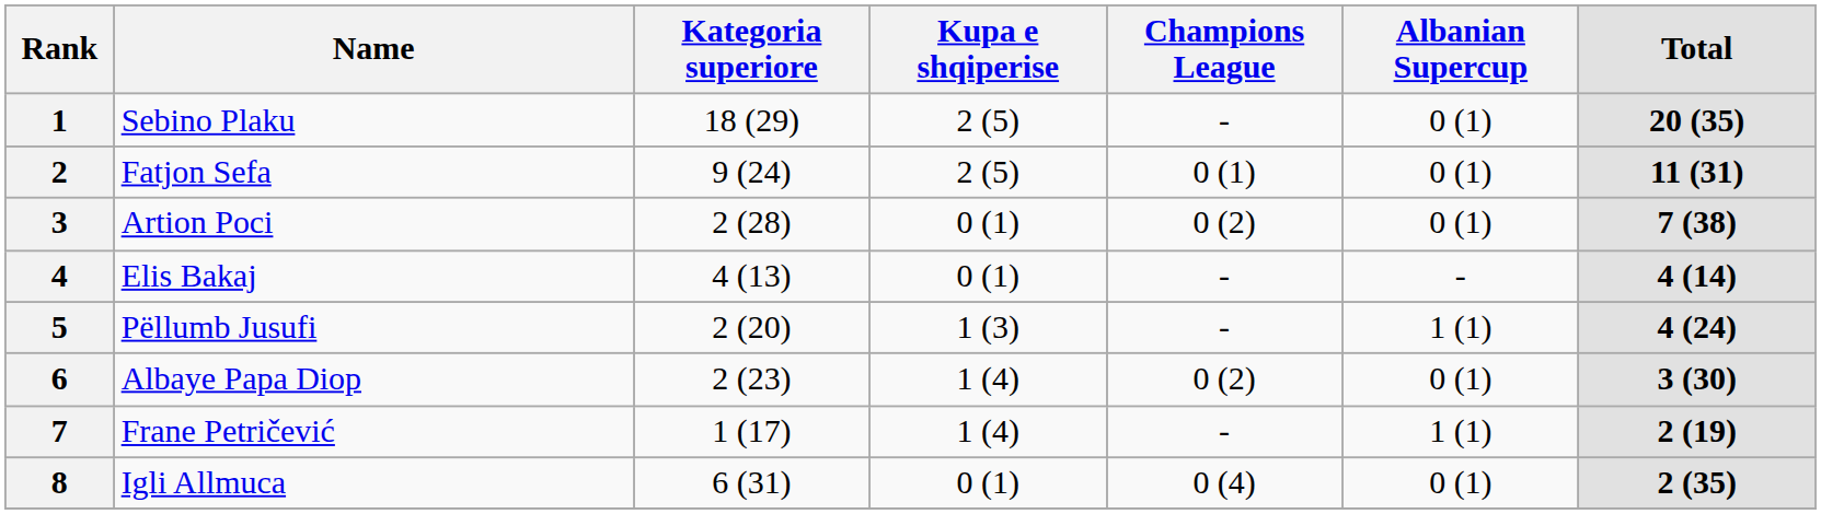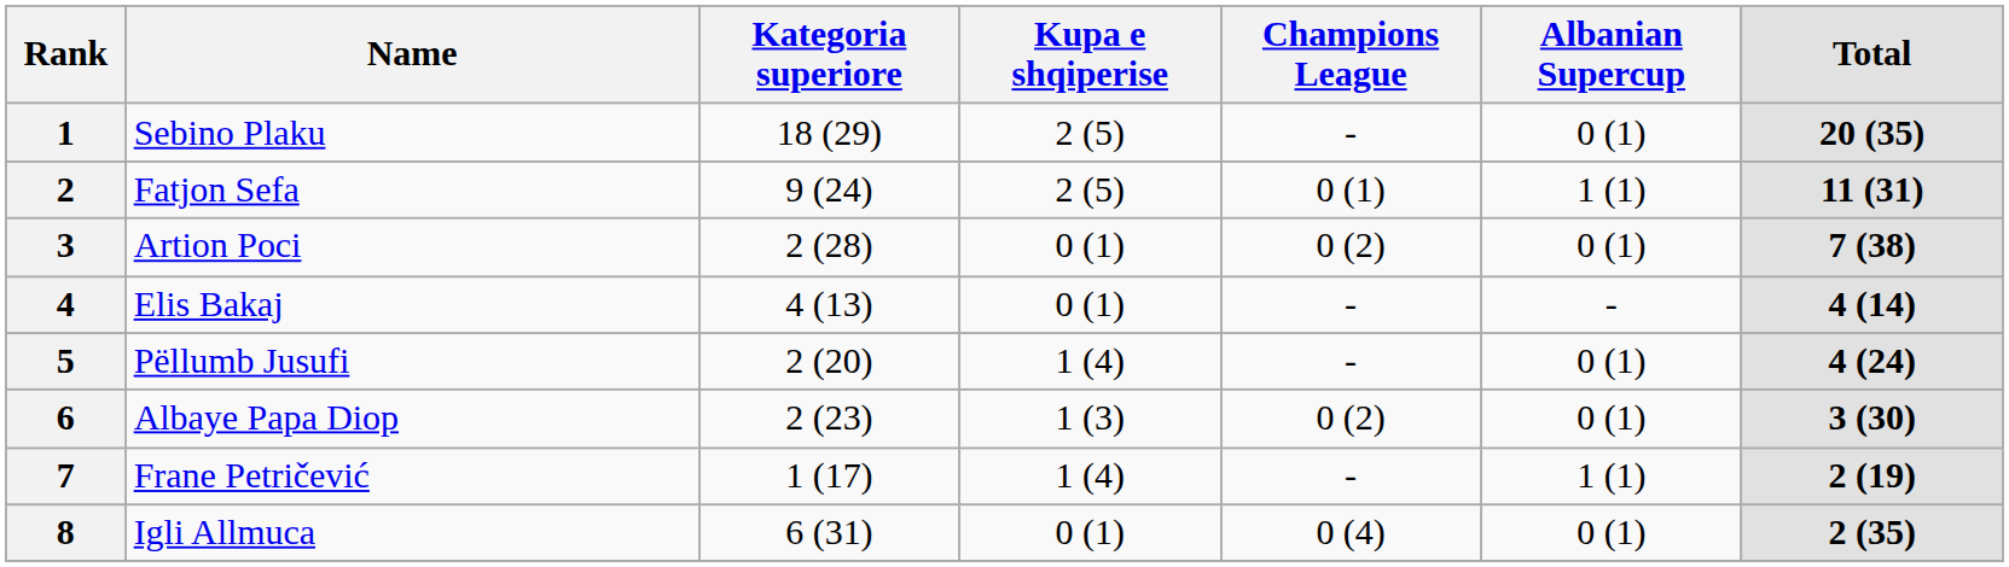2 | Albanian Supercup: 0 (1) -> 1 (1)
5 | Kupa e shqiperise: 1 (3) -> 1 (4)
5 | Albanian Supercup: 1 (1) -> 0 (1)
6 | Kupa e shqiperise: 1 (4) -> 1 (3)
